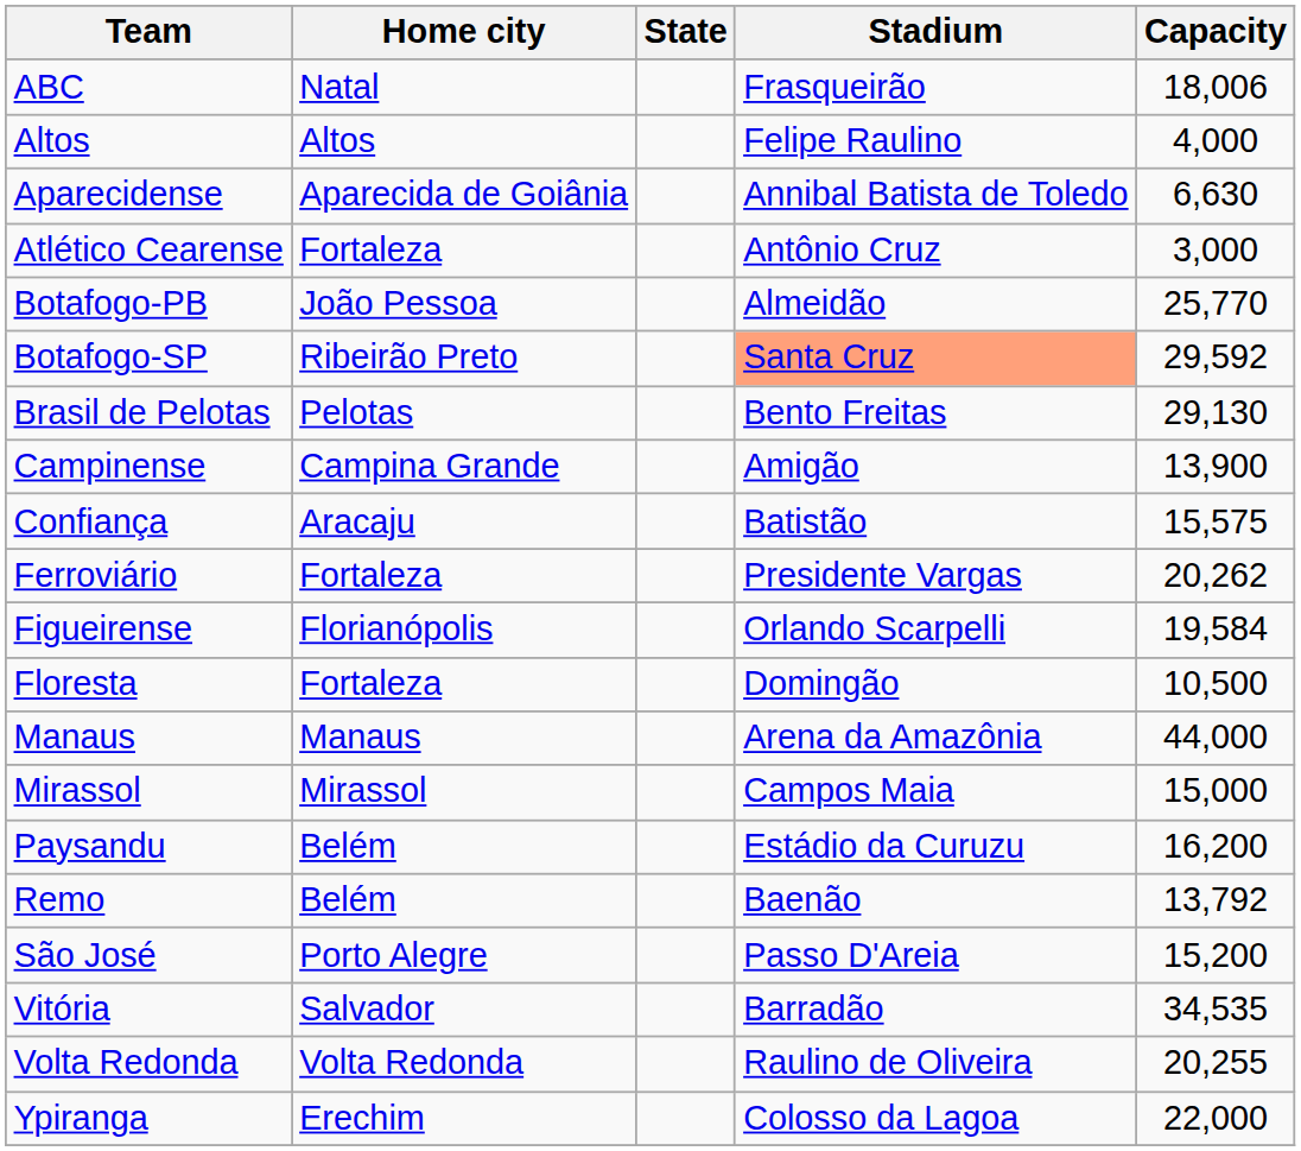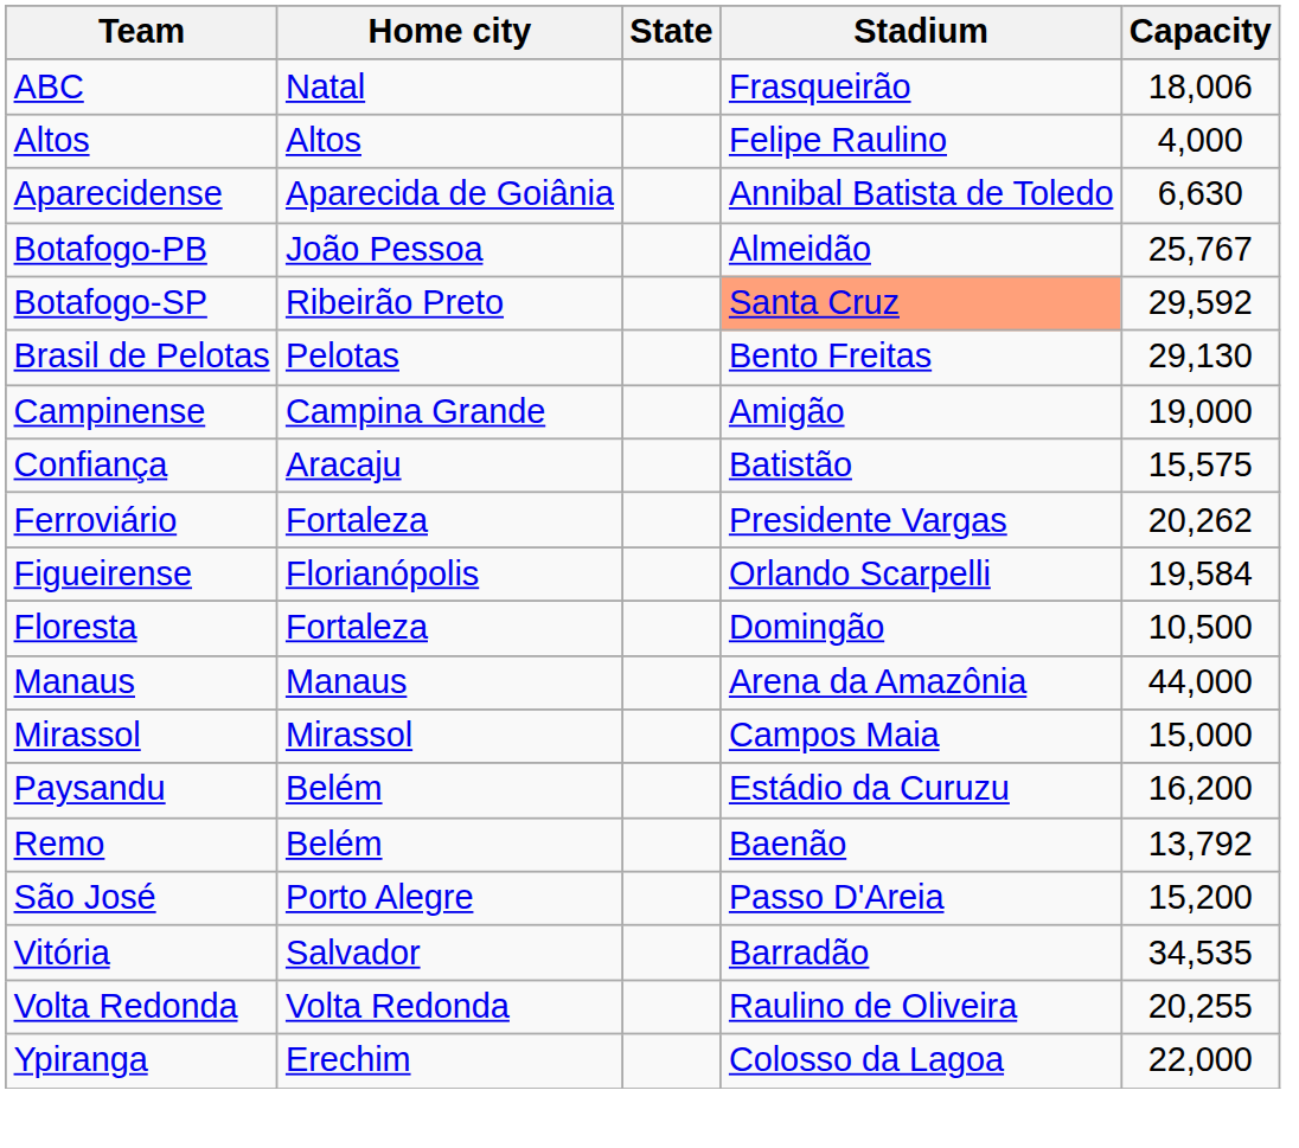- row: Atlético Cearense | Fortaleza | Antônio Cruz | 3,000
Botafogo-PB | Capacity: 25,770 -> 25,767
Campinense | Capacity: 13,900 -> 19,000
